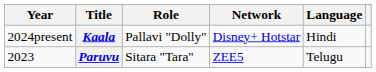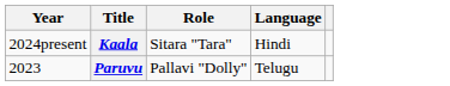- column: Network | Disney+ Hotstar | ZEE5
Kaala | Role: Pallavi "Dolly" -> Sitara "Tara"
Paruvu | Role: Sitara "Tara" -> Pallavi "Dolly"
